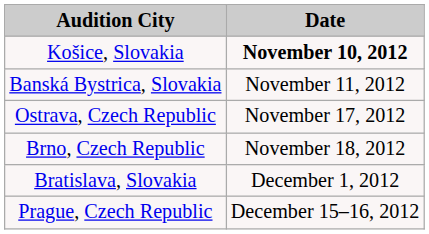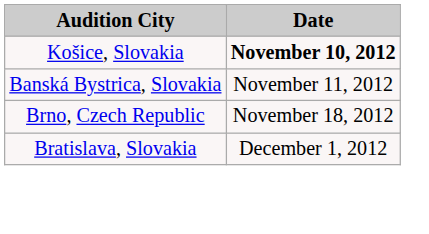- row: Ostrava, Czech Republic | November 17, 2012
- row: Prague, Czech Republic | December 15–16, 2012
